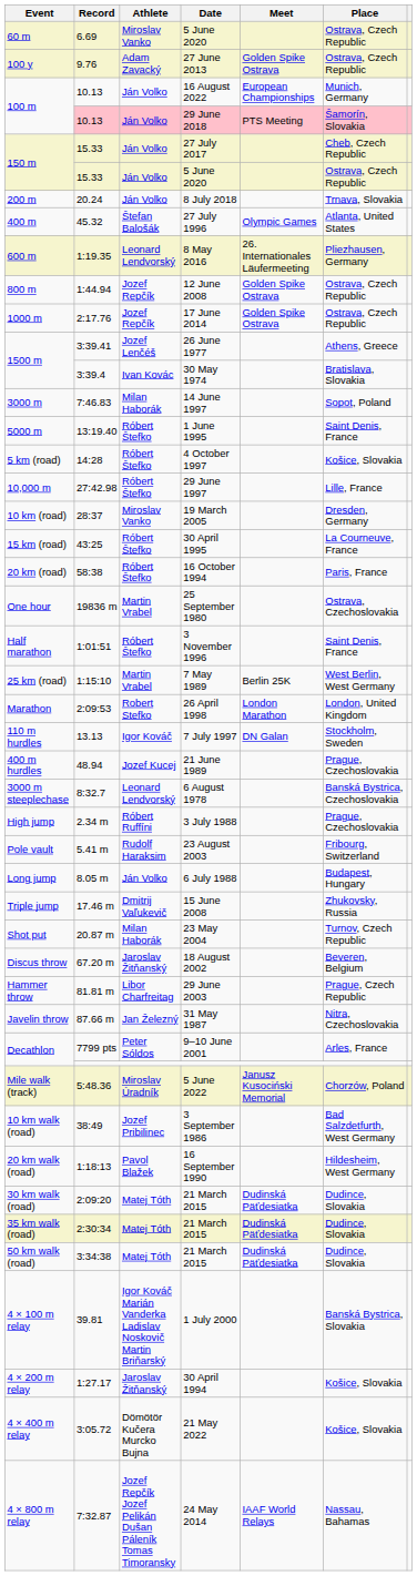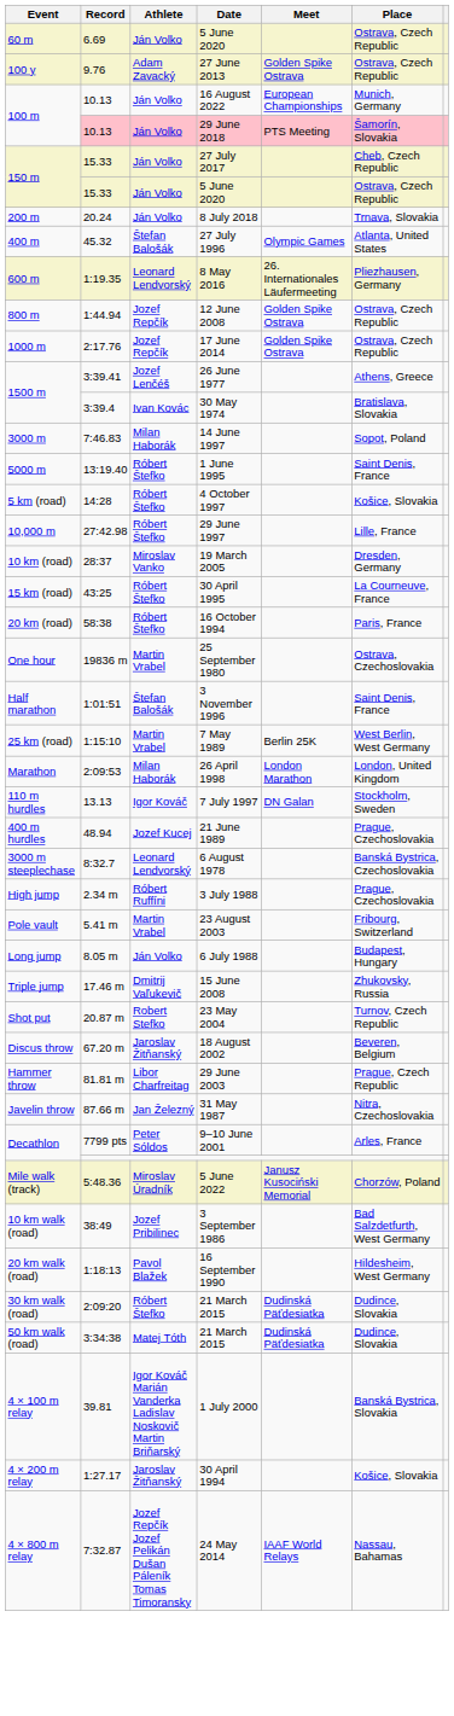60 m / 5 June 2020 | Athlete: Miroslav Vanko -> Ján Volko
3 November 1996 | Athlete: Róbert Štefko -> Štefan Balošák
26 April 1998 | Athlete: Robert Stefko -> Milan Haborák
23 August 2003 | Athlete: Rudolf Haraksim -> Martin Vrabel
23 May 2004 | Athlete: Milan Haborák -> Robert Stefko
30 km walk (road) / 21 March 2015 | Athlete: Matej Tóth -> Róbert Štefko
- row: 35 km walk (road) | 2:30:34 | Matej Tóth | 21 March 2015 | Dudinská Päťdesiatka | Dudince, Slovakia
- row: 4 × 400 m relay | 3:05.72 | Dömötör Kučera Murcko Bujna | 21 May 2022 | Košice, Slovakia
